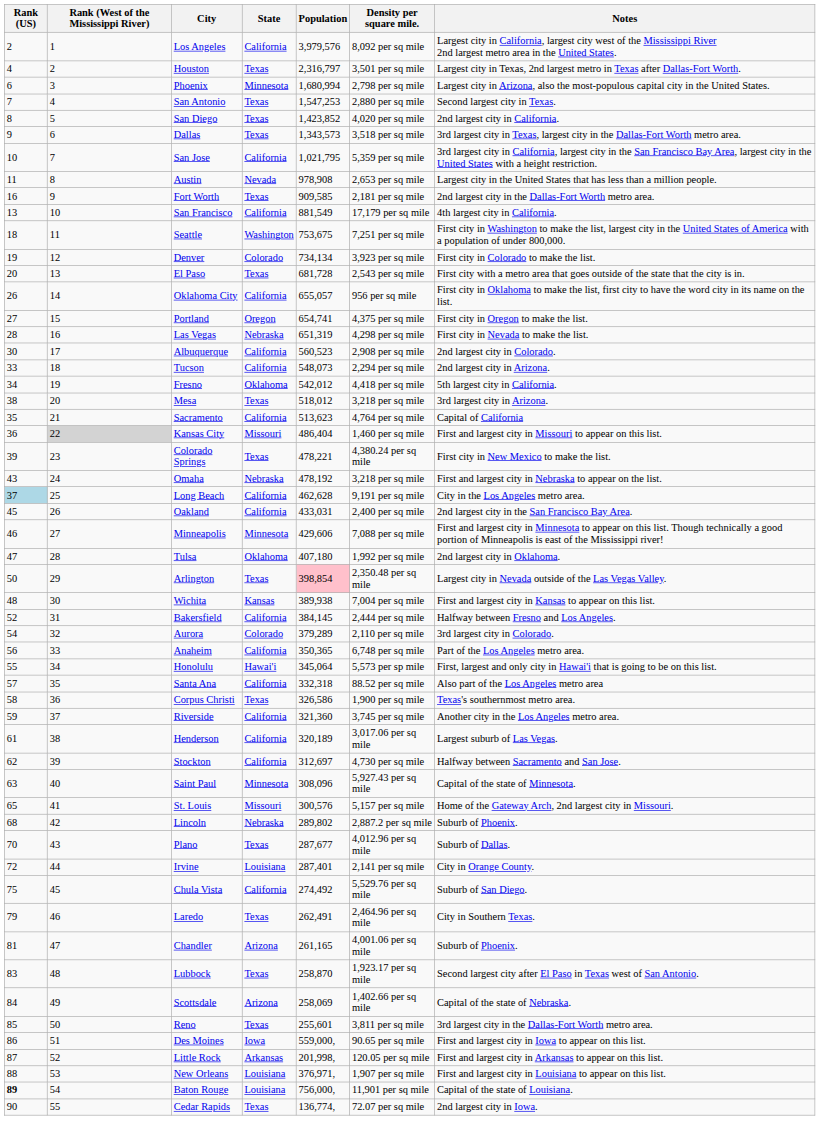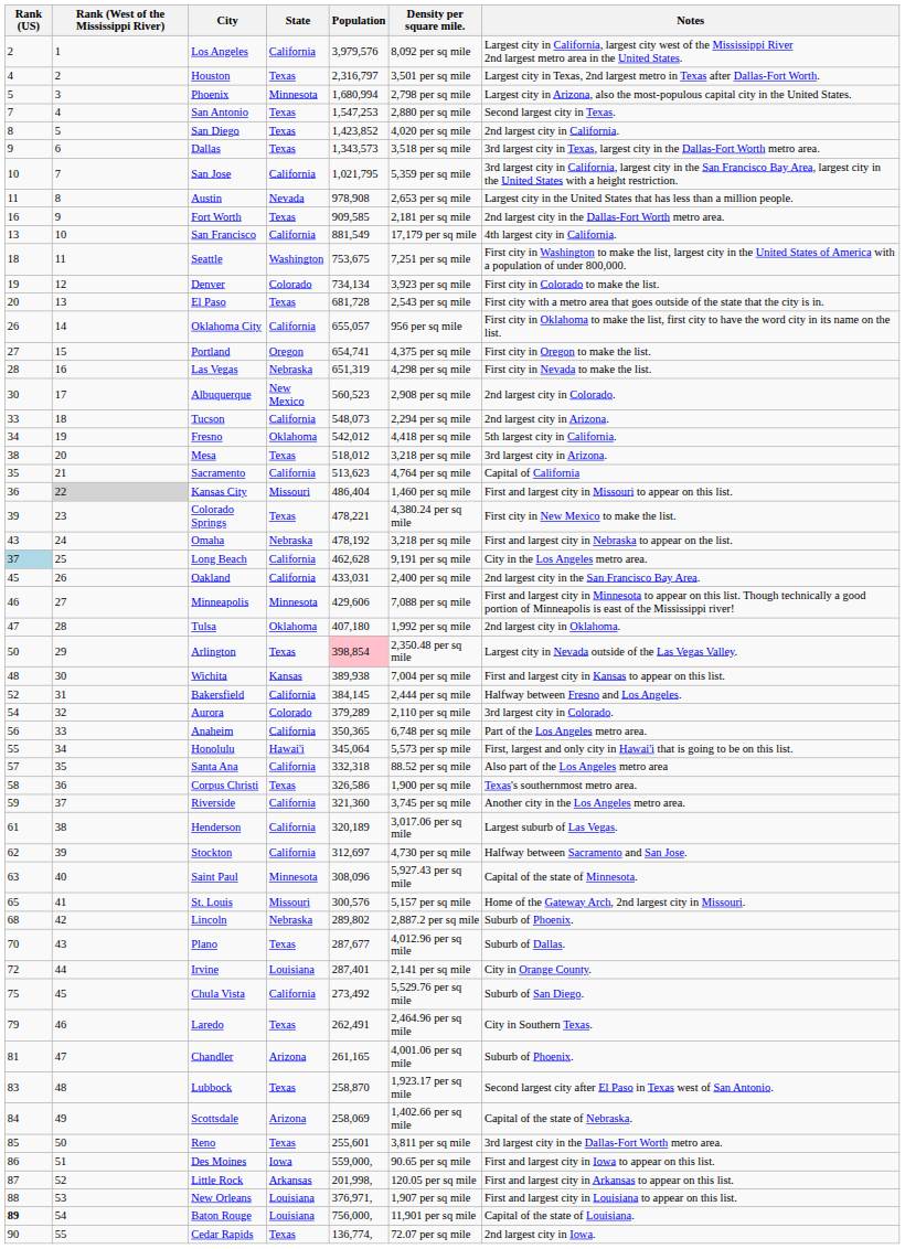Phoenix | Rank (US): 6 -> 5
Albuquerque | State: California -> New Mexico
Chula Vista | Population: 274,492 -> 273,492
